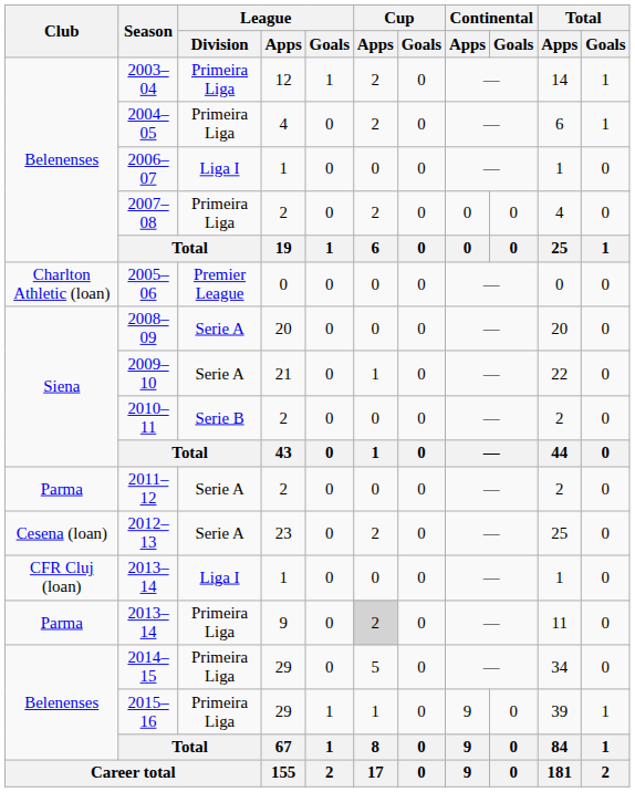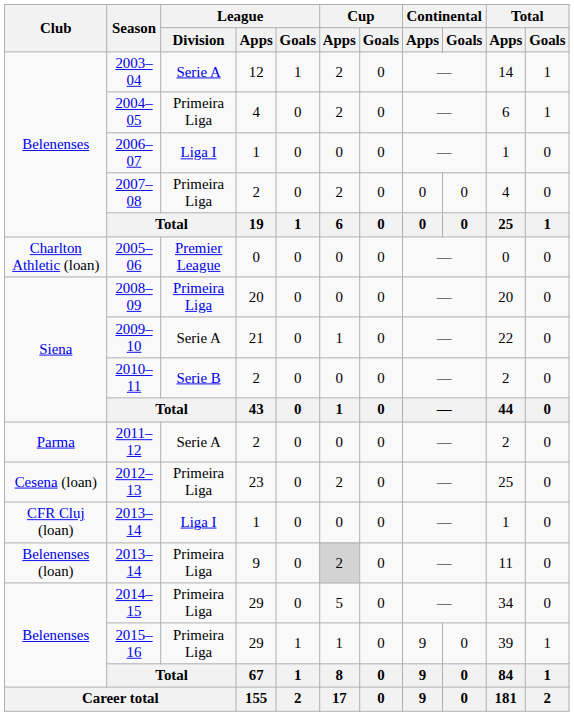2003–04 | League / Division: Primeira Liga -> Serie A
2008–09 | League / Division: Serie A -> Primeira Liga
2012–13 | League / Division: Serie A -> Primeira Liga
2013–14 / 9 | Club: Parma -> Belenenses (loan)
